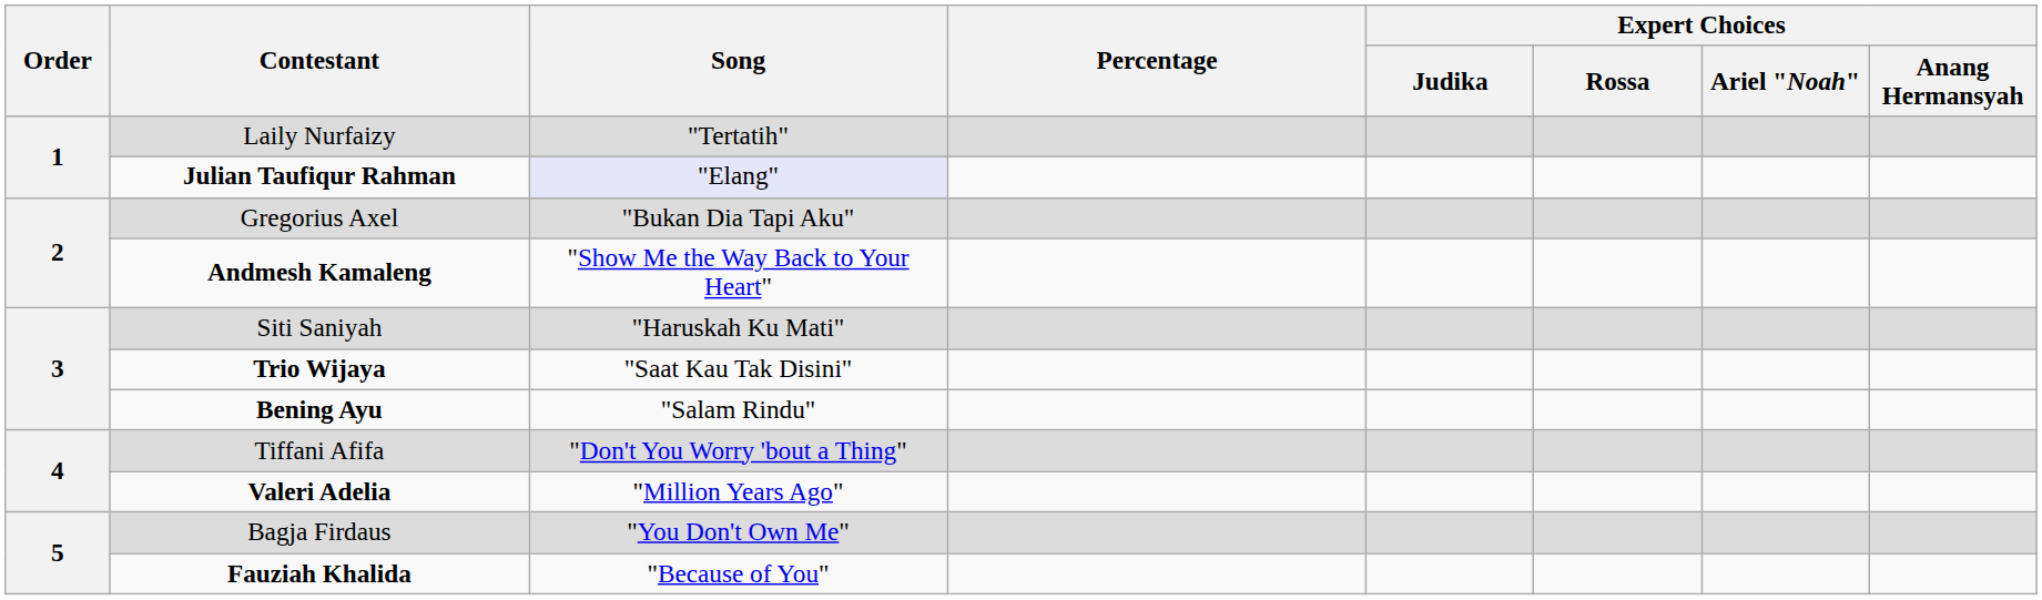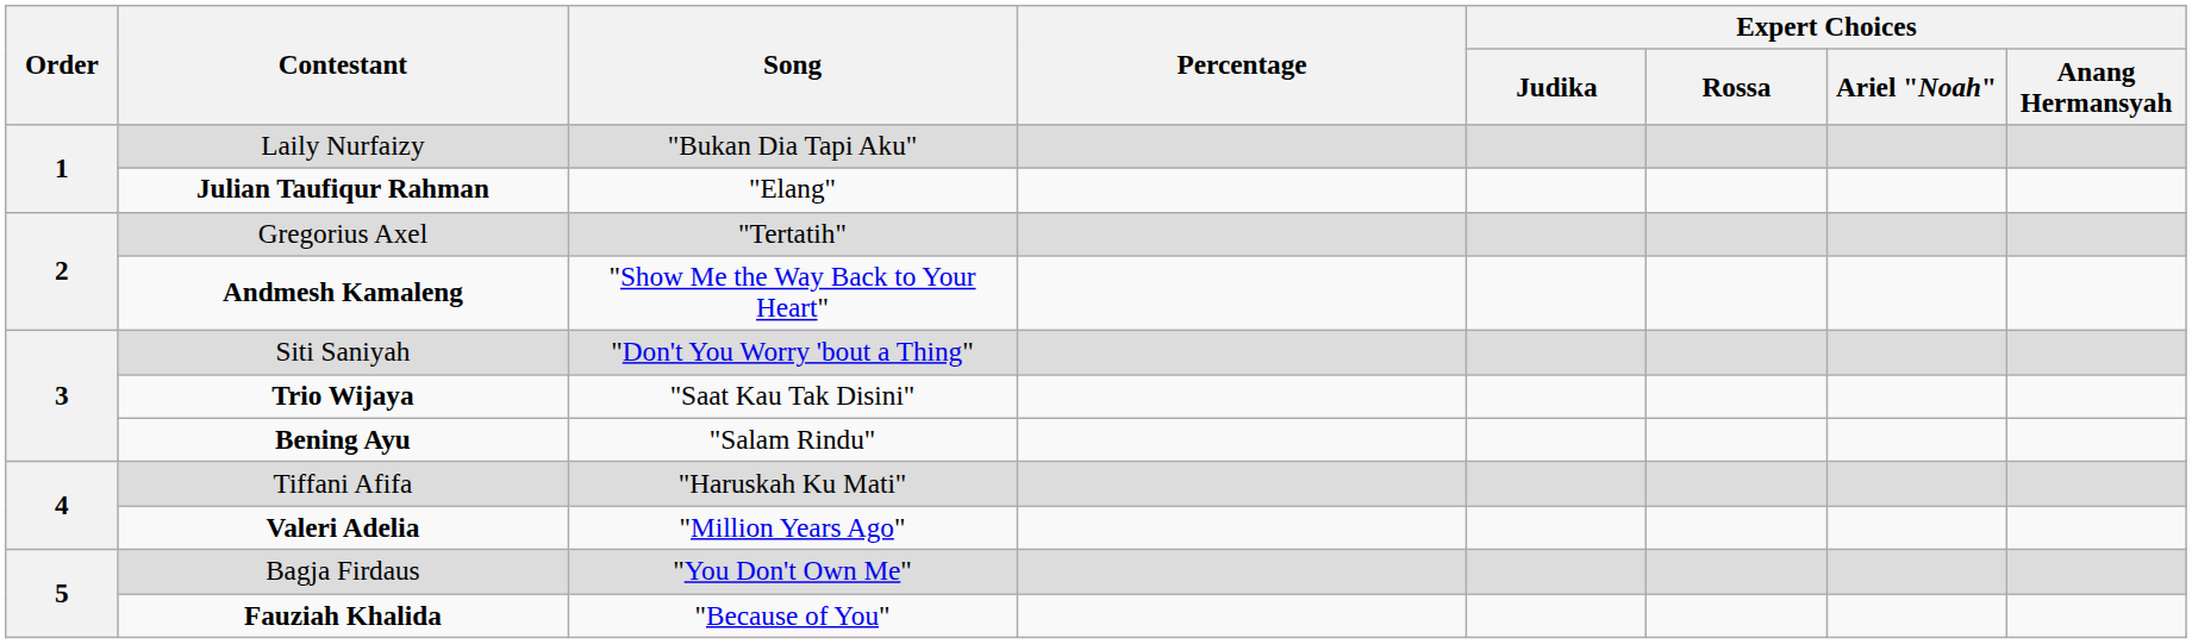Laily Nurfaizy | Song: "Tertatih" -> "Bukan Dia Tapi Aku"
Julian Taufiqur Rahman | Song: lavender background -> no background
Gregorius Axel | Song: "Bukan Dia Tapi Aku" -> "Tertatih"
Siti Saniyah | Song: "Haruskah Ku Mati" -> "Don't You Worry 'bout a Thing"
Tiffani Afifa | Song: "Don't You Worry 'bout a Thing" -> "Haruskah Ku Mati"
